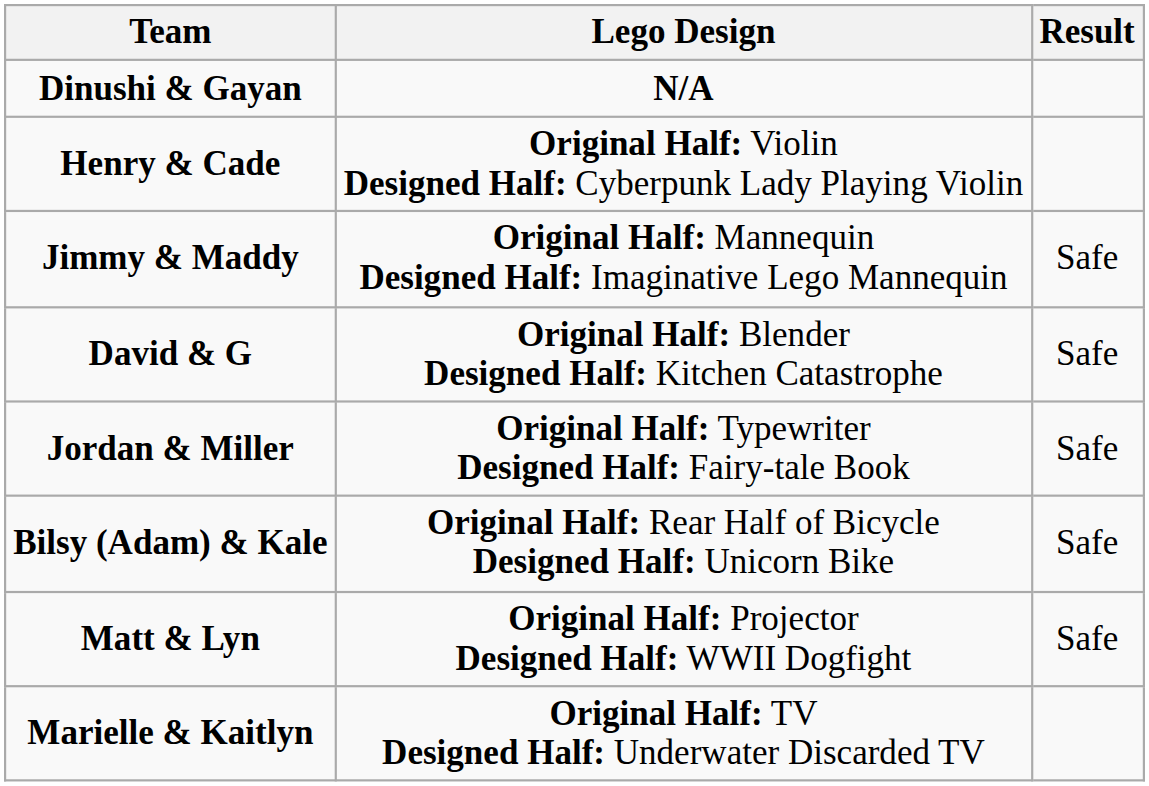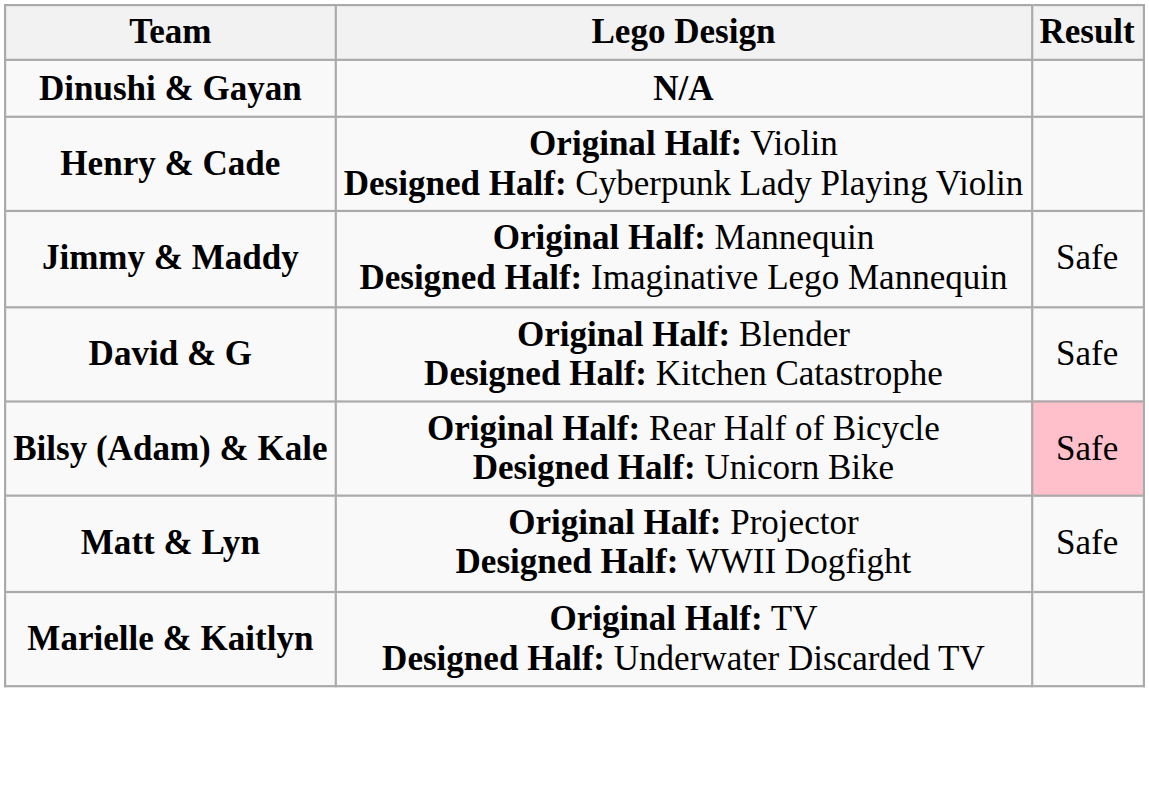- row: Jordan & Miller | Original Half: Typewriter Designed Half: Fairy-tale Book | Safe
Bilsy (Adam) & Kale | Result: no background -> pink background
